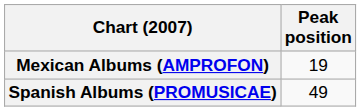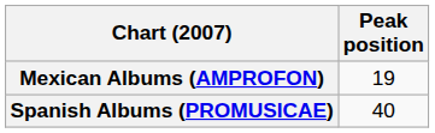Spanish Albums (PROMUSICAE) | Peak position: 49 -> 40
